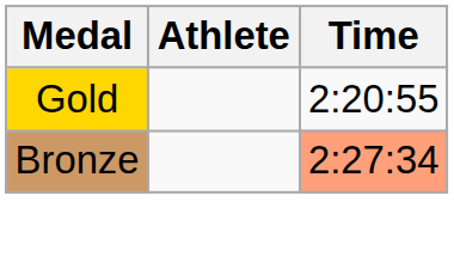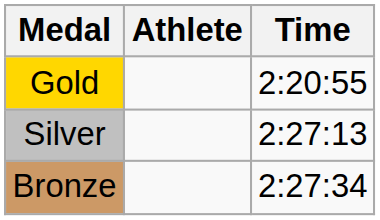+ row: Silver | 2:27:13
Bronze | Time: lightsalmon background -> no background
